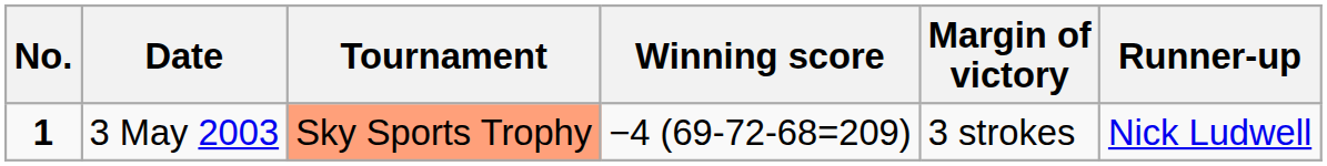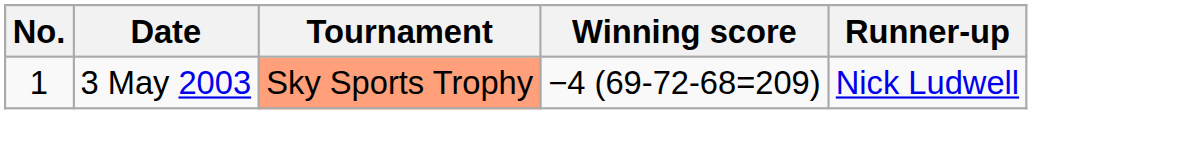- column: Margin of victory | 3 strokes
3 May 2003 | No.: bold -> normal
